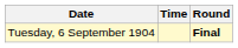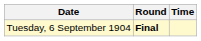columns swapped: Time <-> Round
